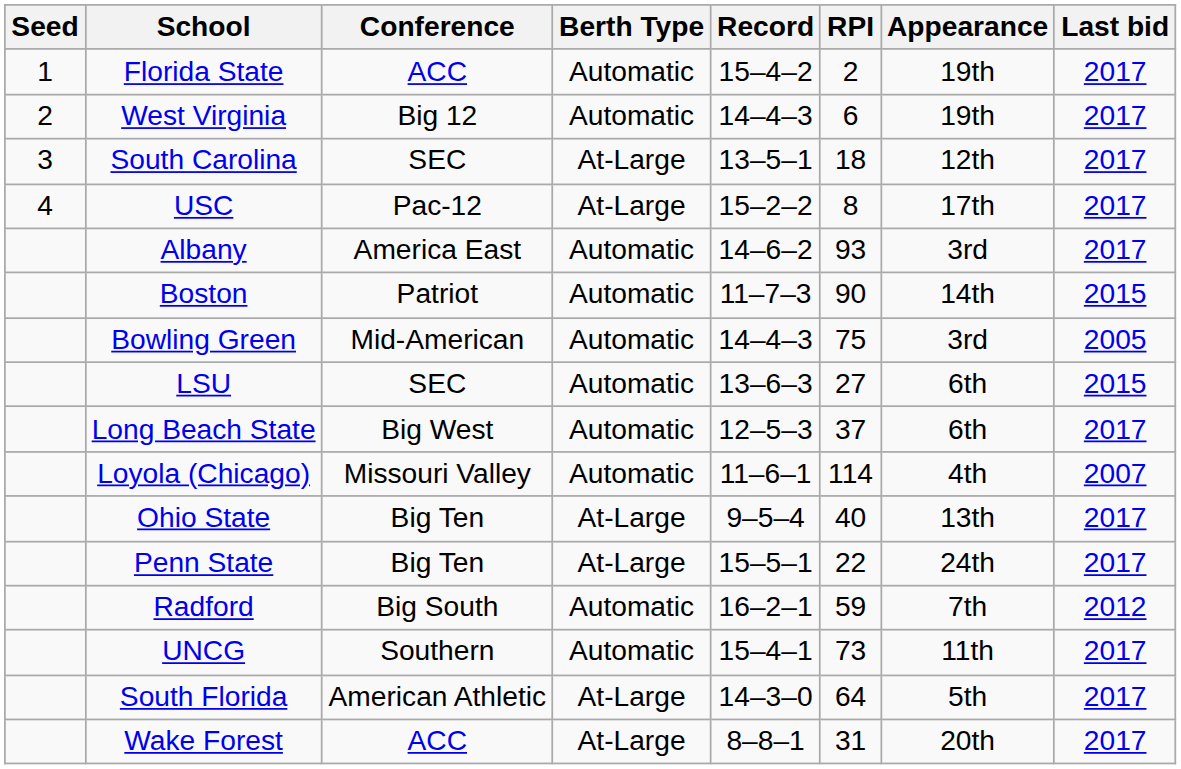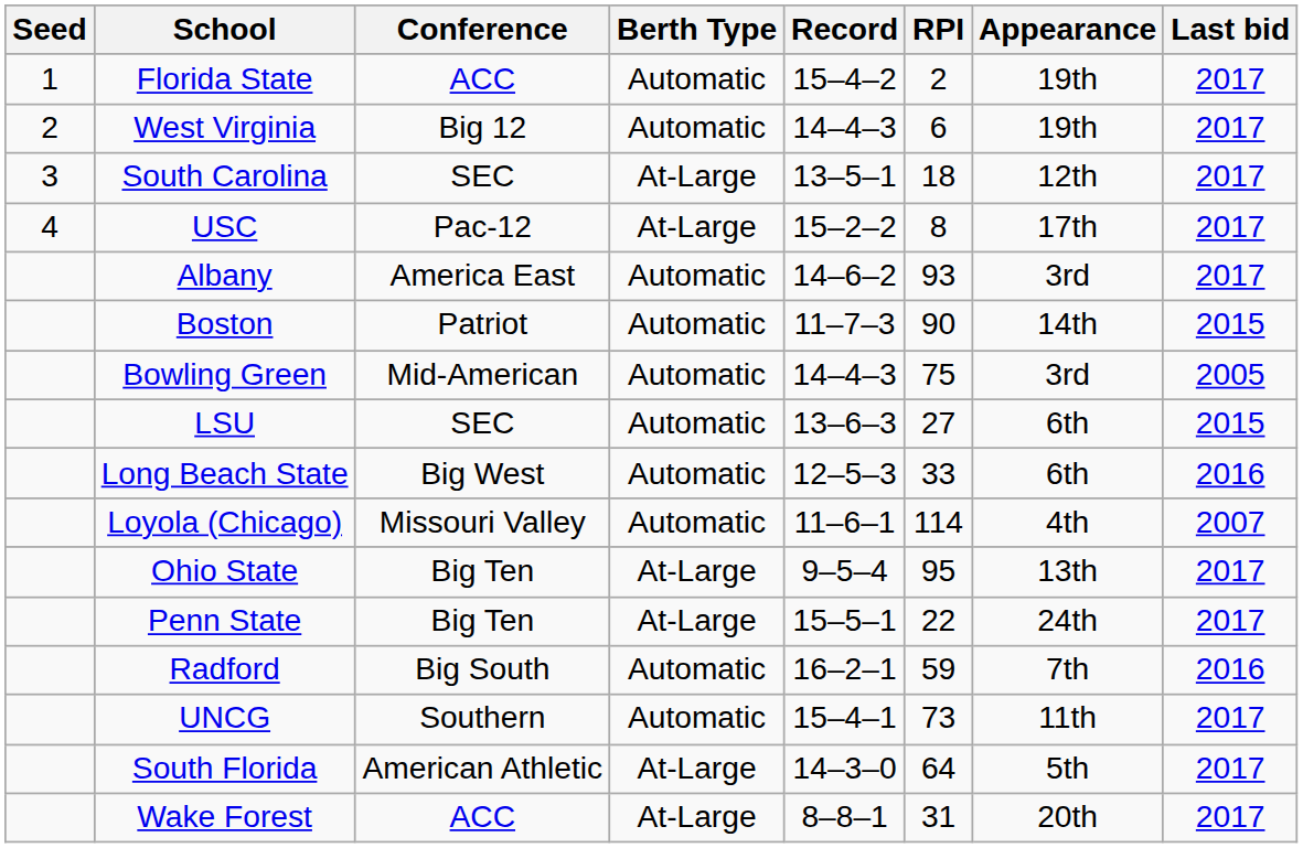Long Beach State | RPI: 37 -> 33
Long Beach State | Last bid: 2017 -> 2016
Ohio State | RPI: 40 -> 95
Radford | Last bid: 2012 -> 2016
